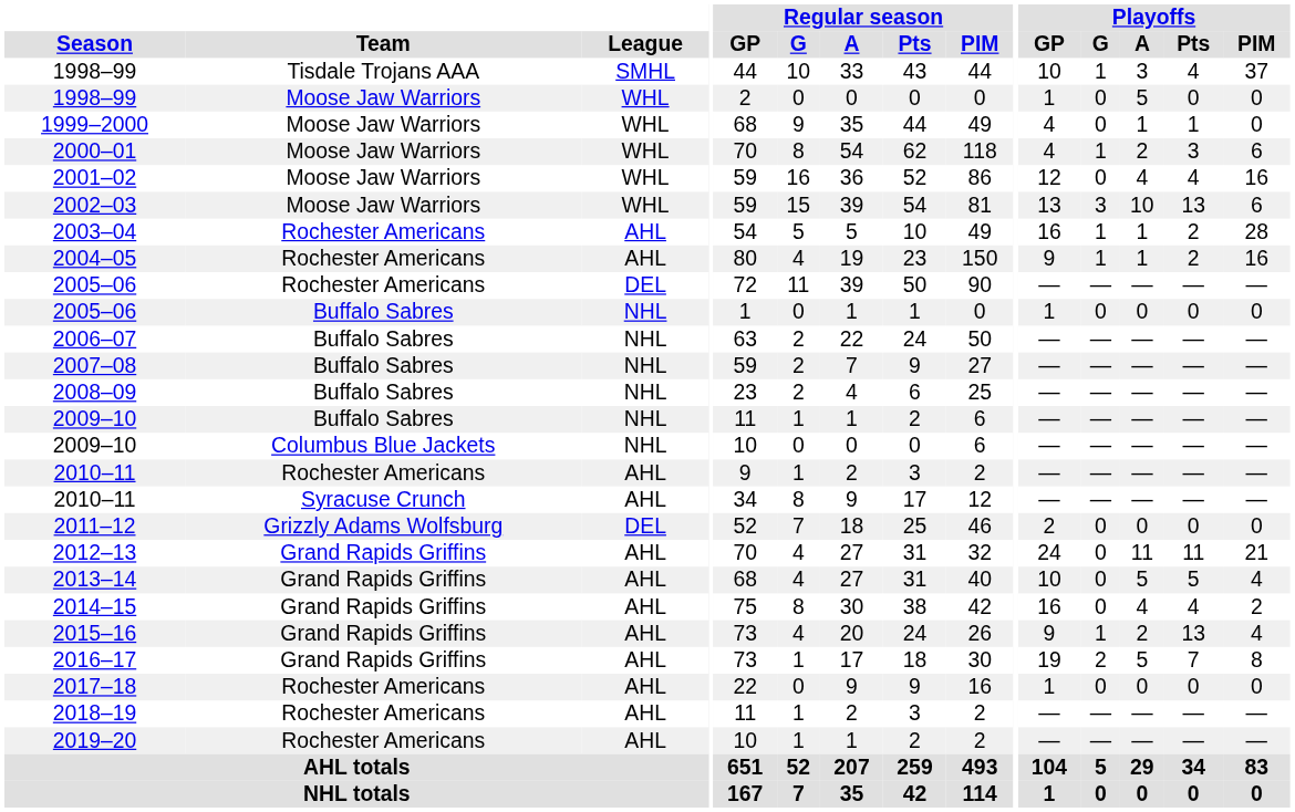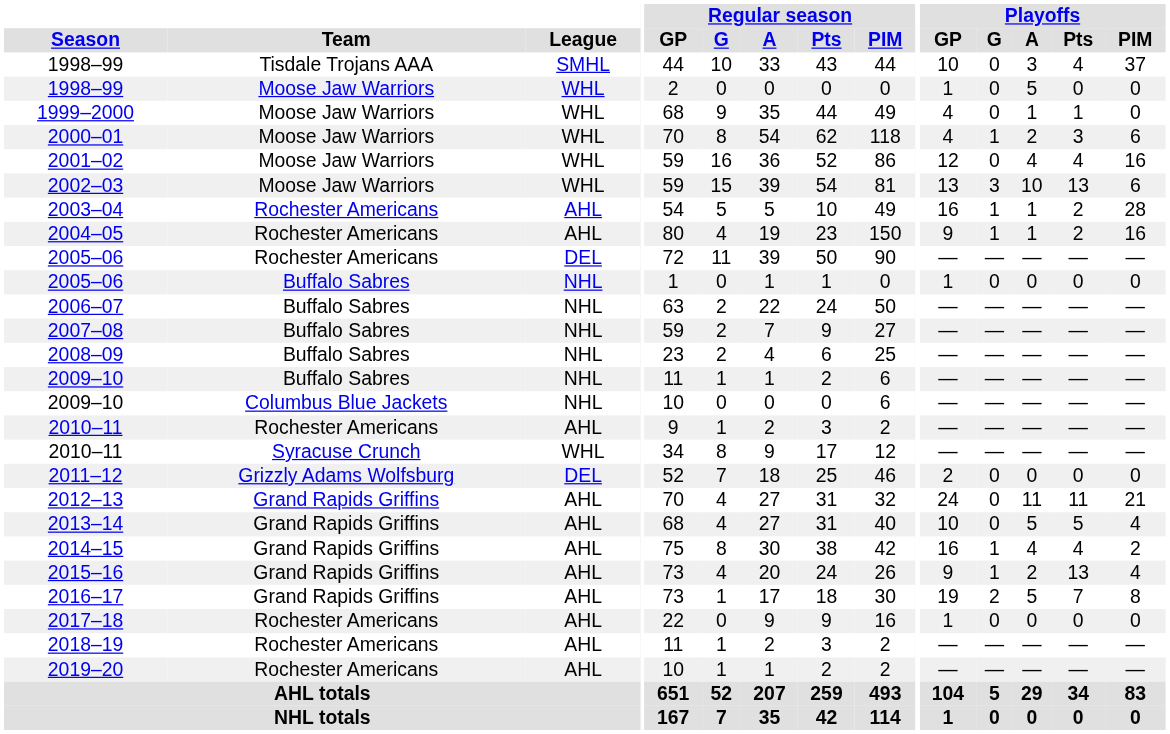1998–99 / Tisdale Trojans AAA | Playoffs / G: 1 -> 0
2010–11 / Syracuse Crunch | League: AHL -> WHL
2014–15 | Playoffs / G: 0 -> 1
